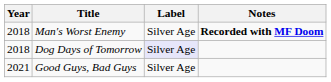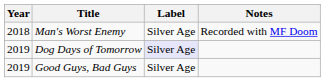Man's Worst Enemy | Notes: bold -> normal
Dog Days of Tomorrow | Year: 2018 -> 2019
Good Guys, Bad Guys | Year: 2021 -> 2019
